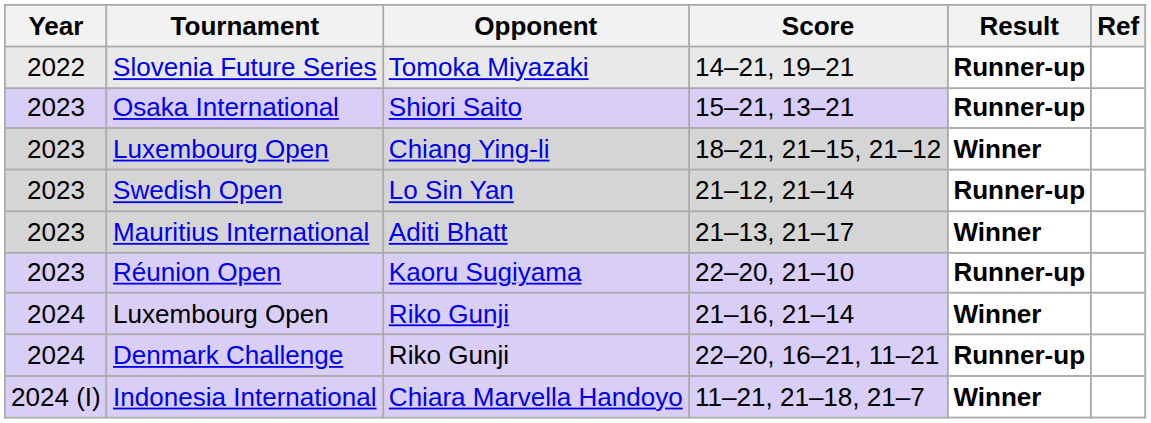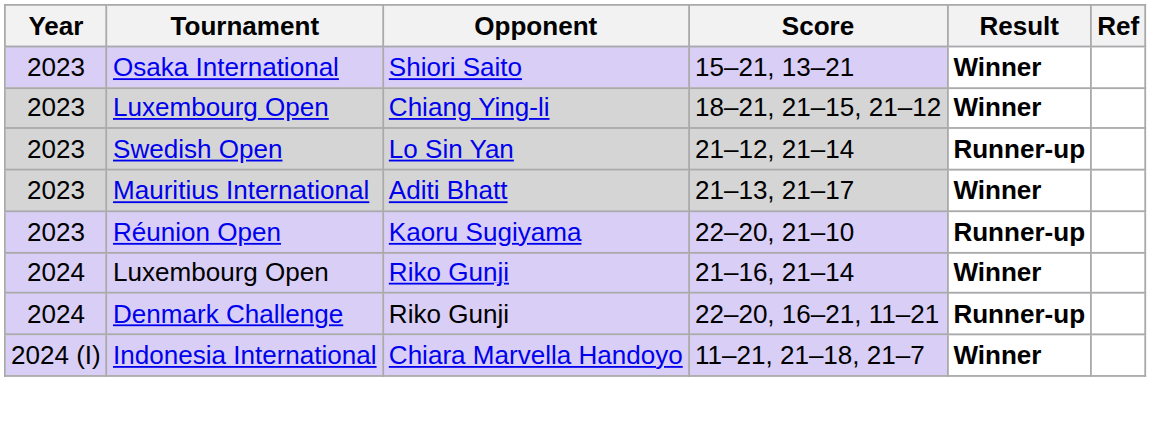- row: 2022 | Slovenia Future Series | Tomoka Miyazaki | 14–21, 19–21 | Runner-up
15–21, 13–21 | Result: Runner-up -> Winner
